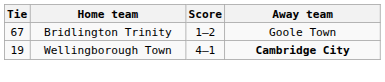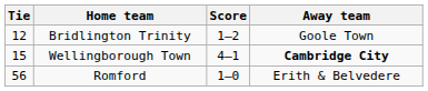Bridlington Trinity | Tie: 67 -> 12
Wellingborough Town | Tie: 19 -> 15
+ row: 56 | Romford | 1–0 | Erith & Belvedere
